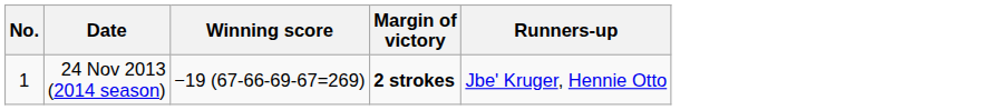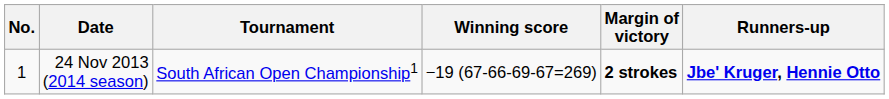+ column: Tournament | South African Open Championship1
24 Nov 2013 (2014 season) | Runners-up: normal -> bold
